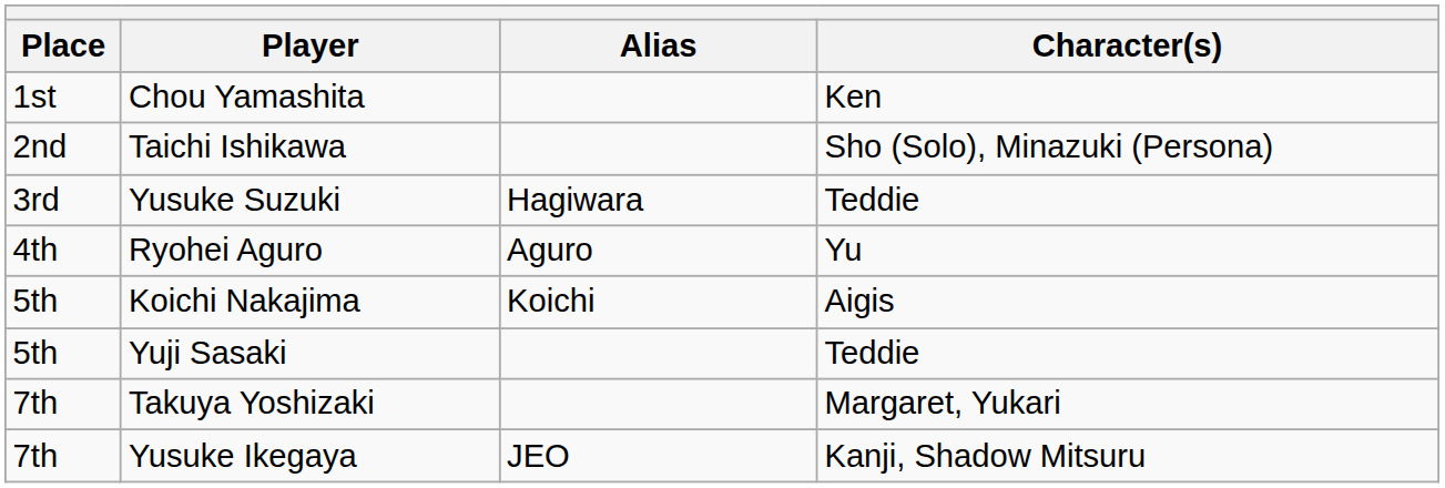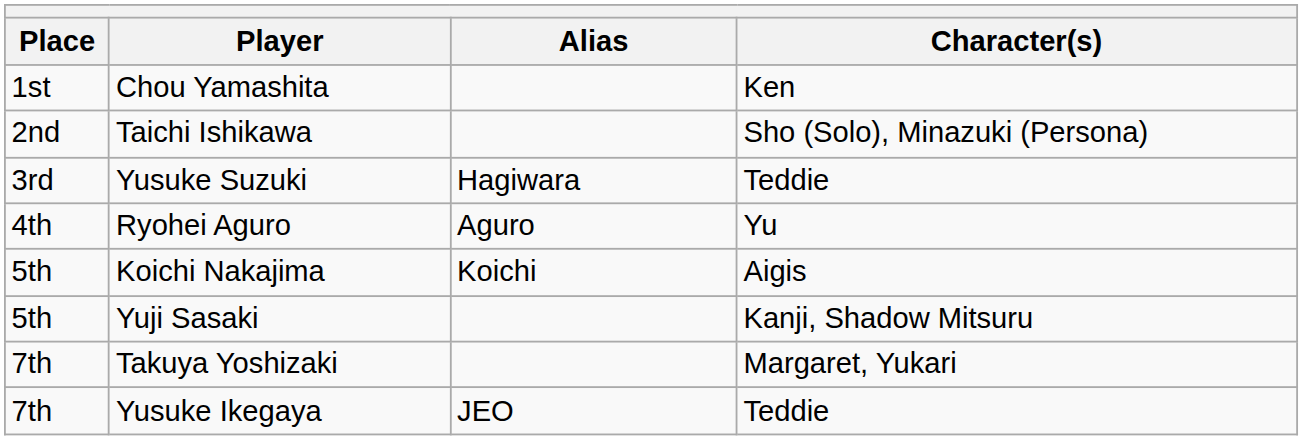Yuji Sasaki | Character(s): Teddie -> Kanji, Shadow Mitsuru
Yusuke Ikegaya | Character(s): Kanji, Shadow Mitsuru -> Teddie
